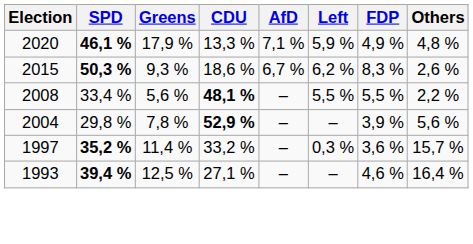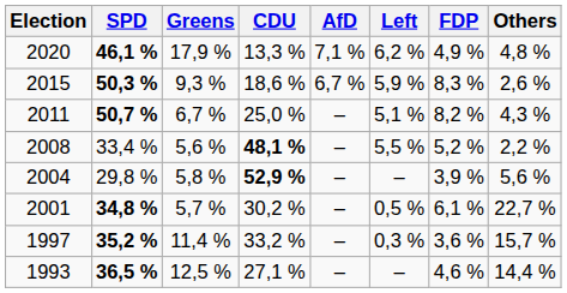2020 | Left: 5,9 % -> 6,2 %
2015 | Left: 6,2 % -> 5,9 %
+ row: 2011 | 50,7 % | 6,7 % | 25,0 % | – | 5,1 % | 8,2 % | 4,3 %
2008 | FDP: 5,5 % -> 5,2 %
2004 | Greens: 7,8 % -> 5,8 %
+ row: 2001 | 34,8 % | 5,7 % | 30,2 % | – | 0,5 % | 6,1 % | 22,7 %
1993 | SPD: 39,4 % -> 36,5 %
1993 | Others: 16,4 % -> 14,4 %
